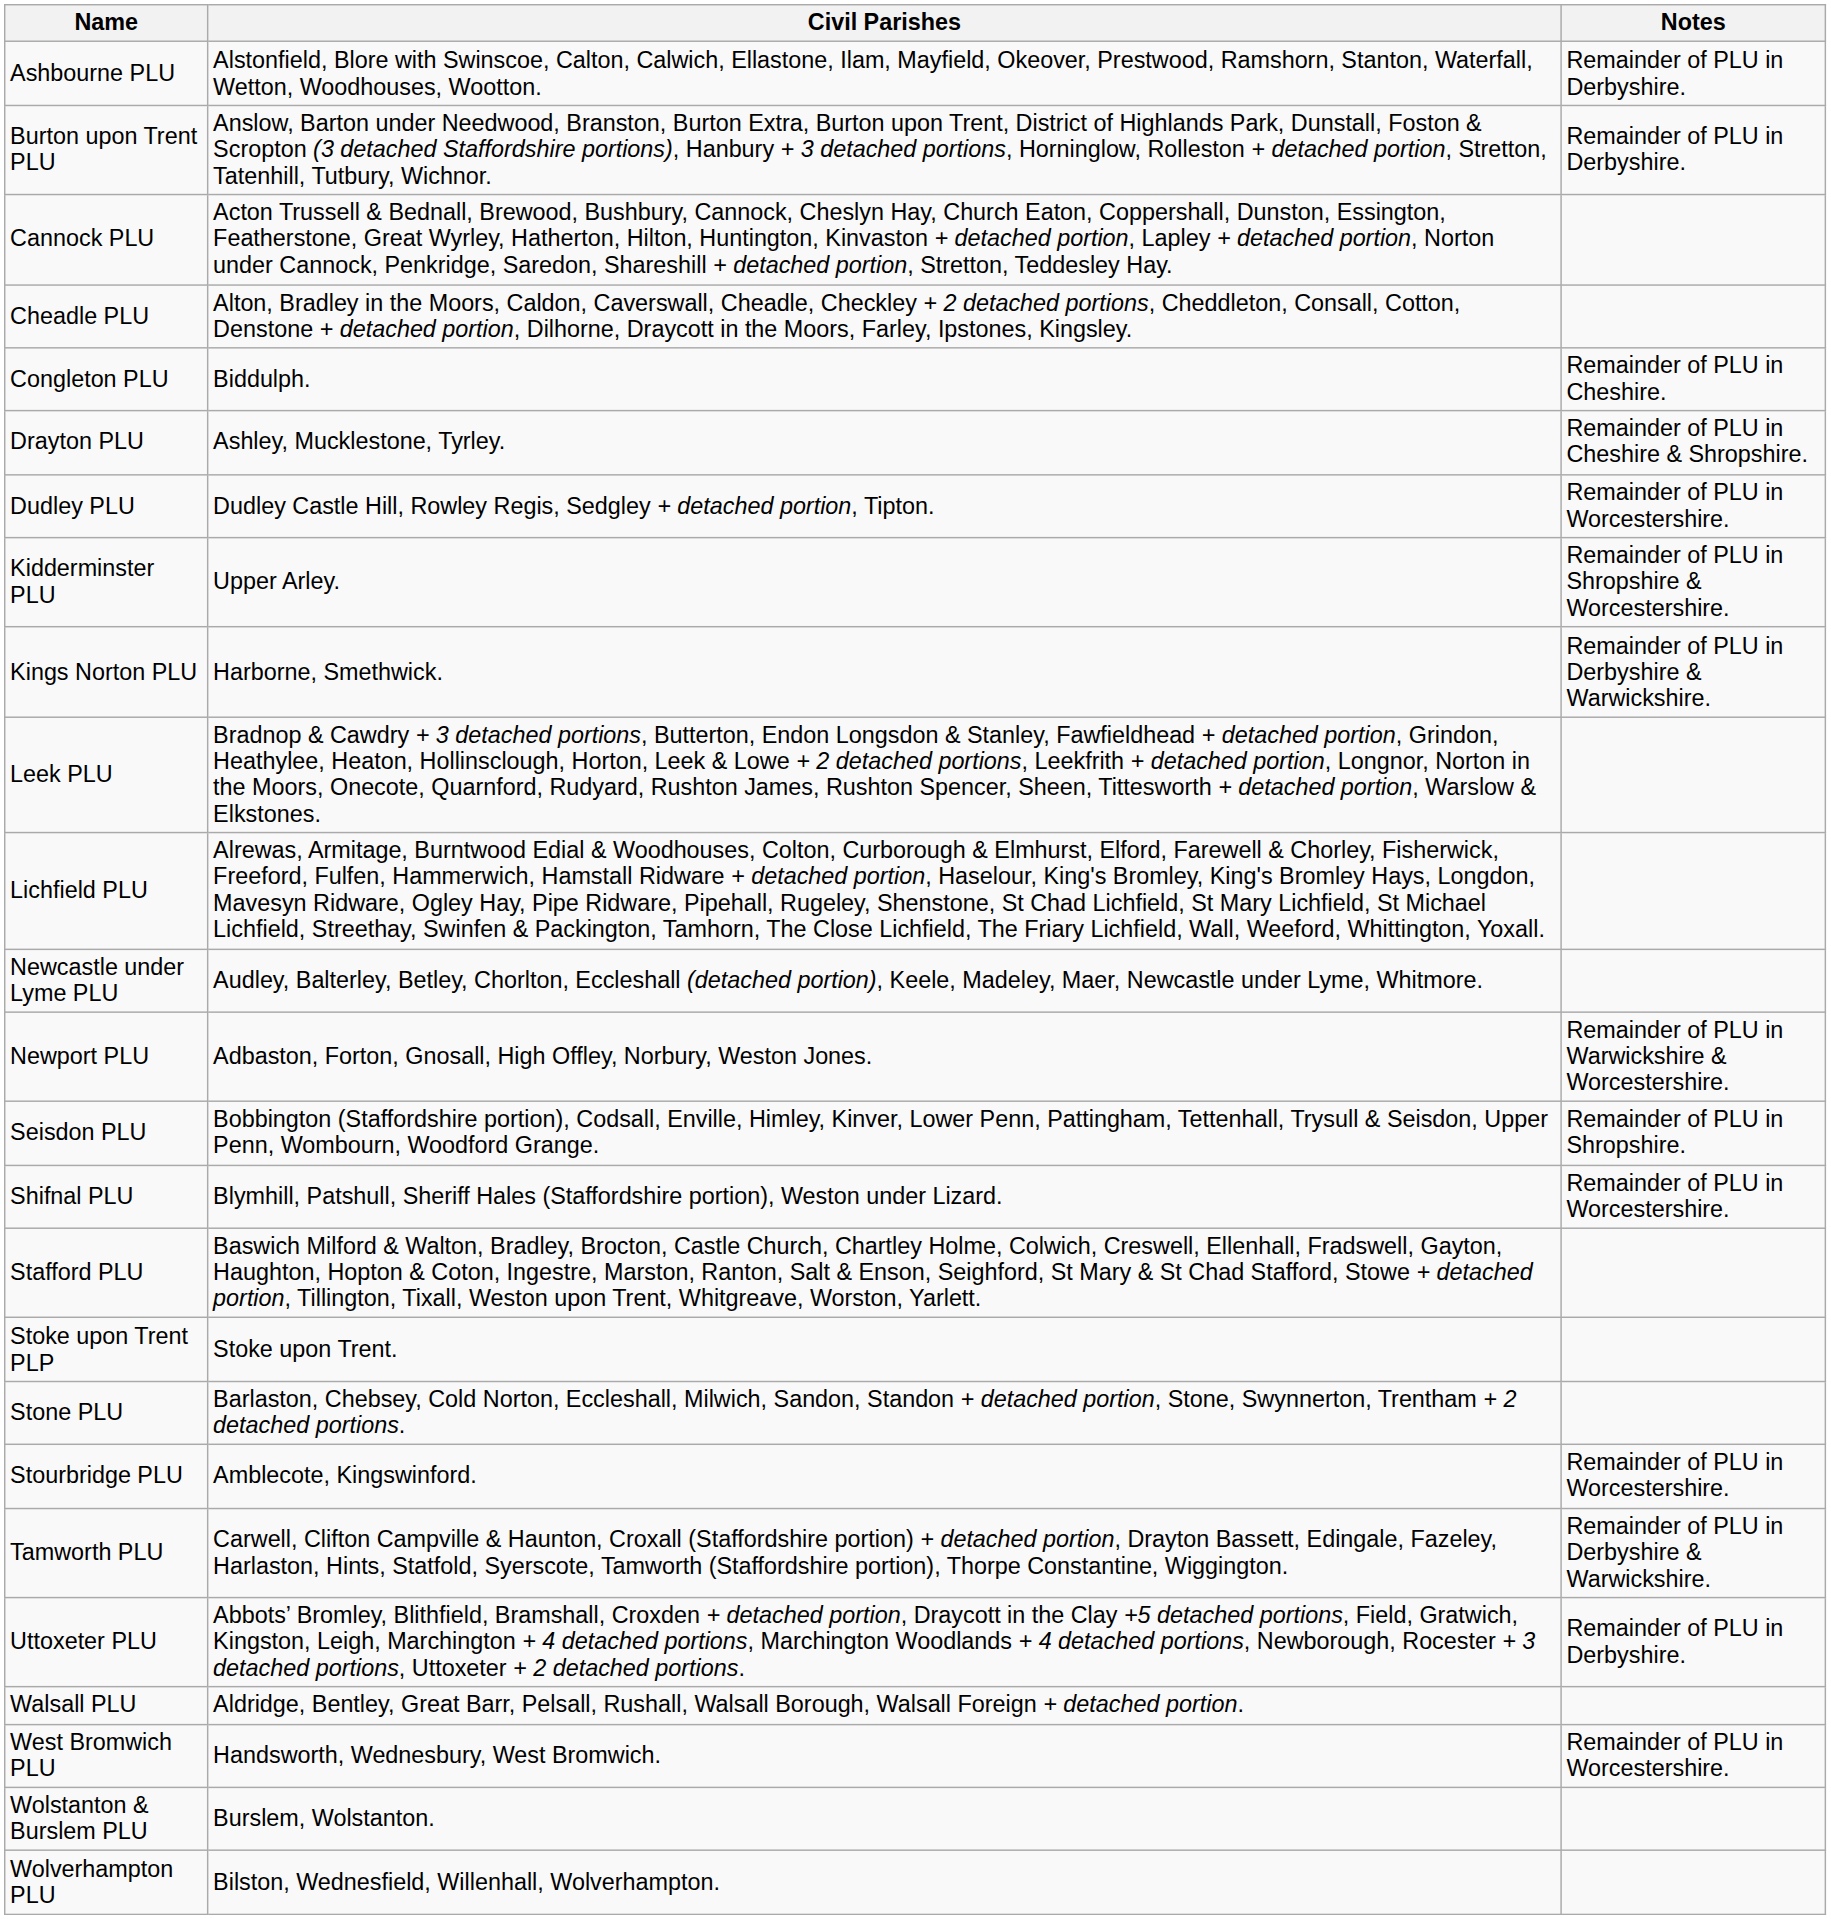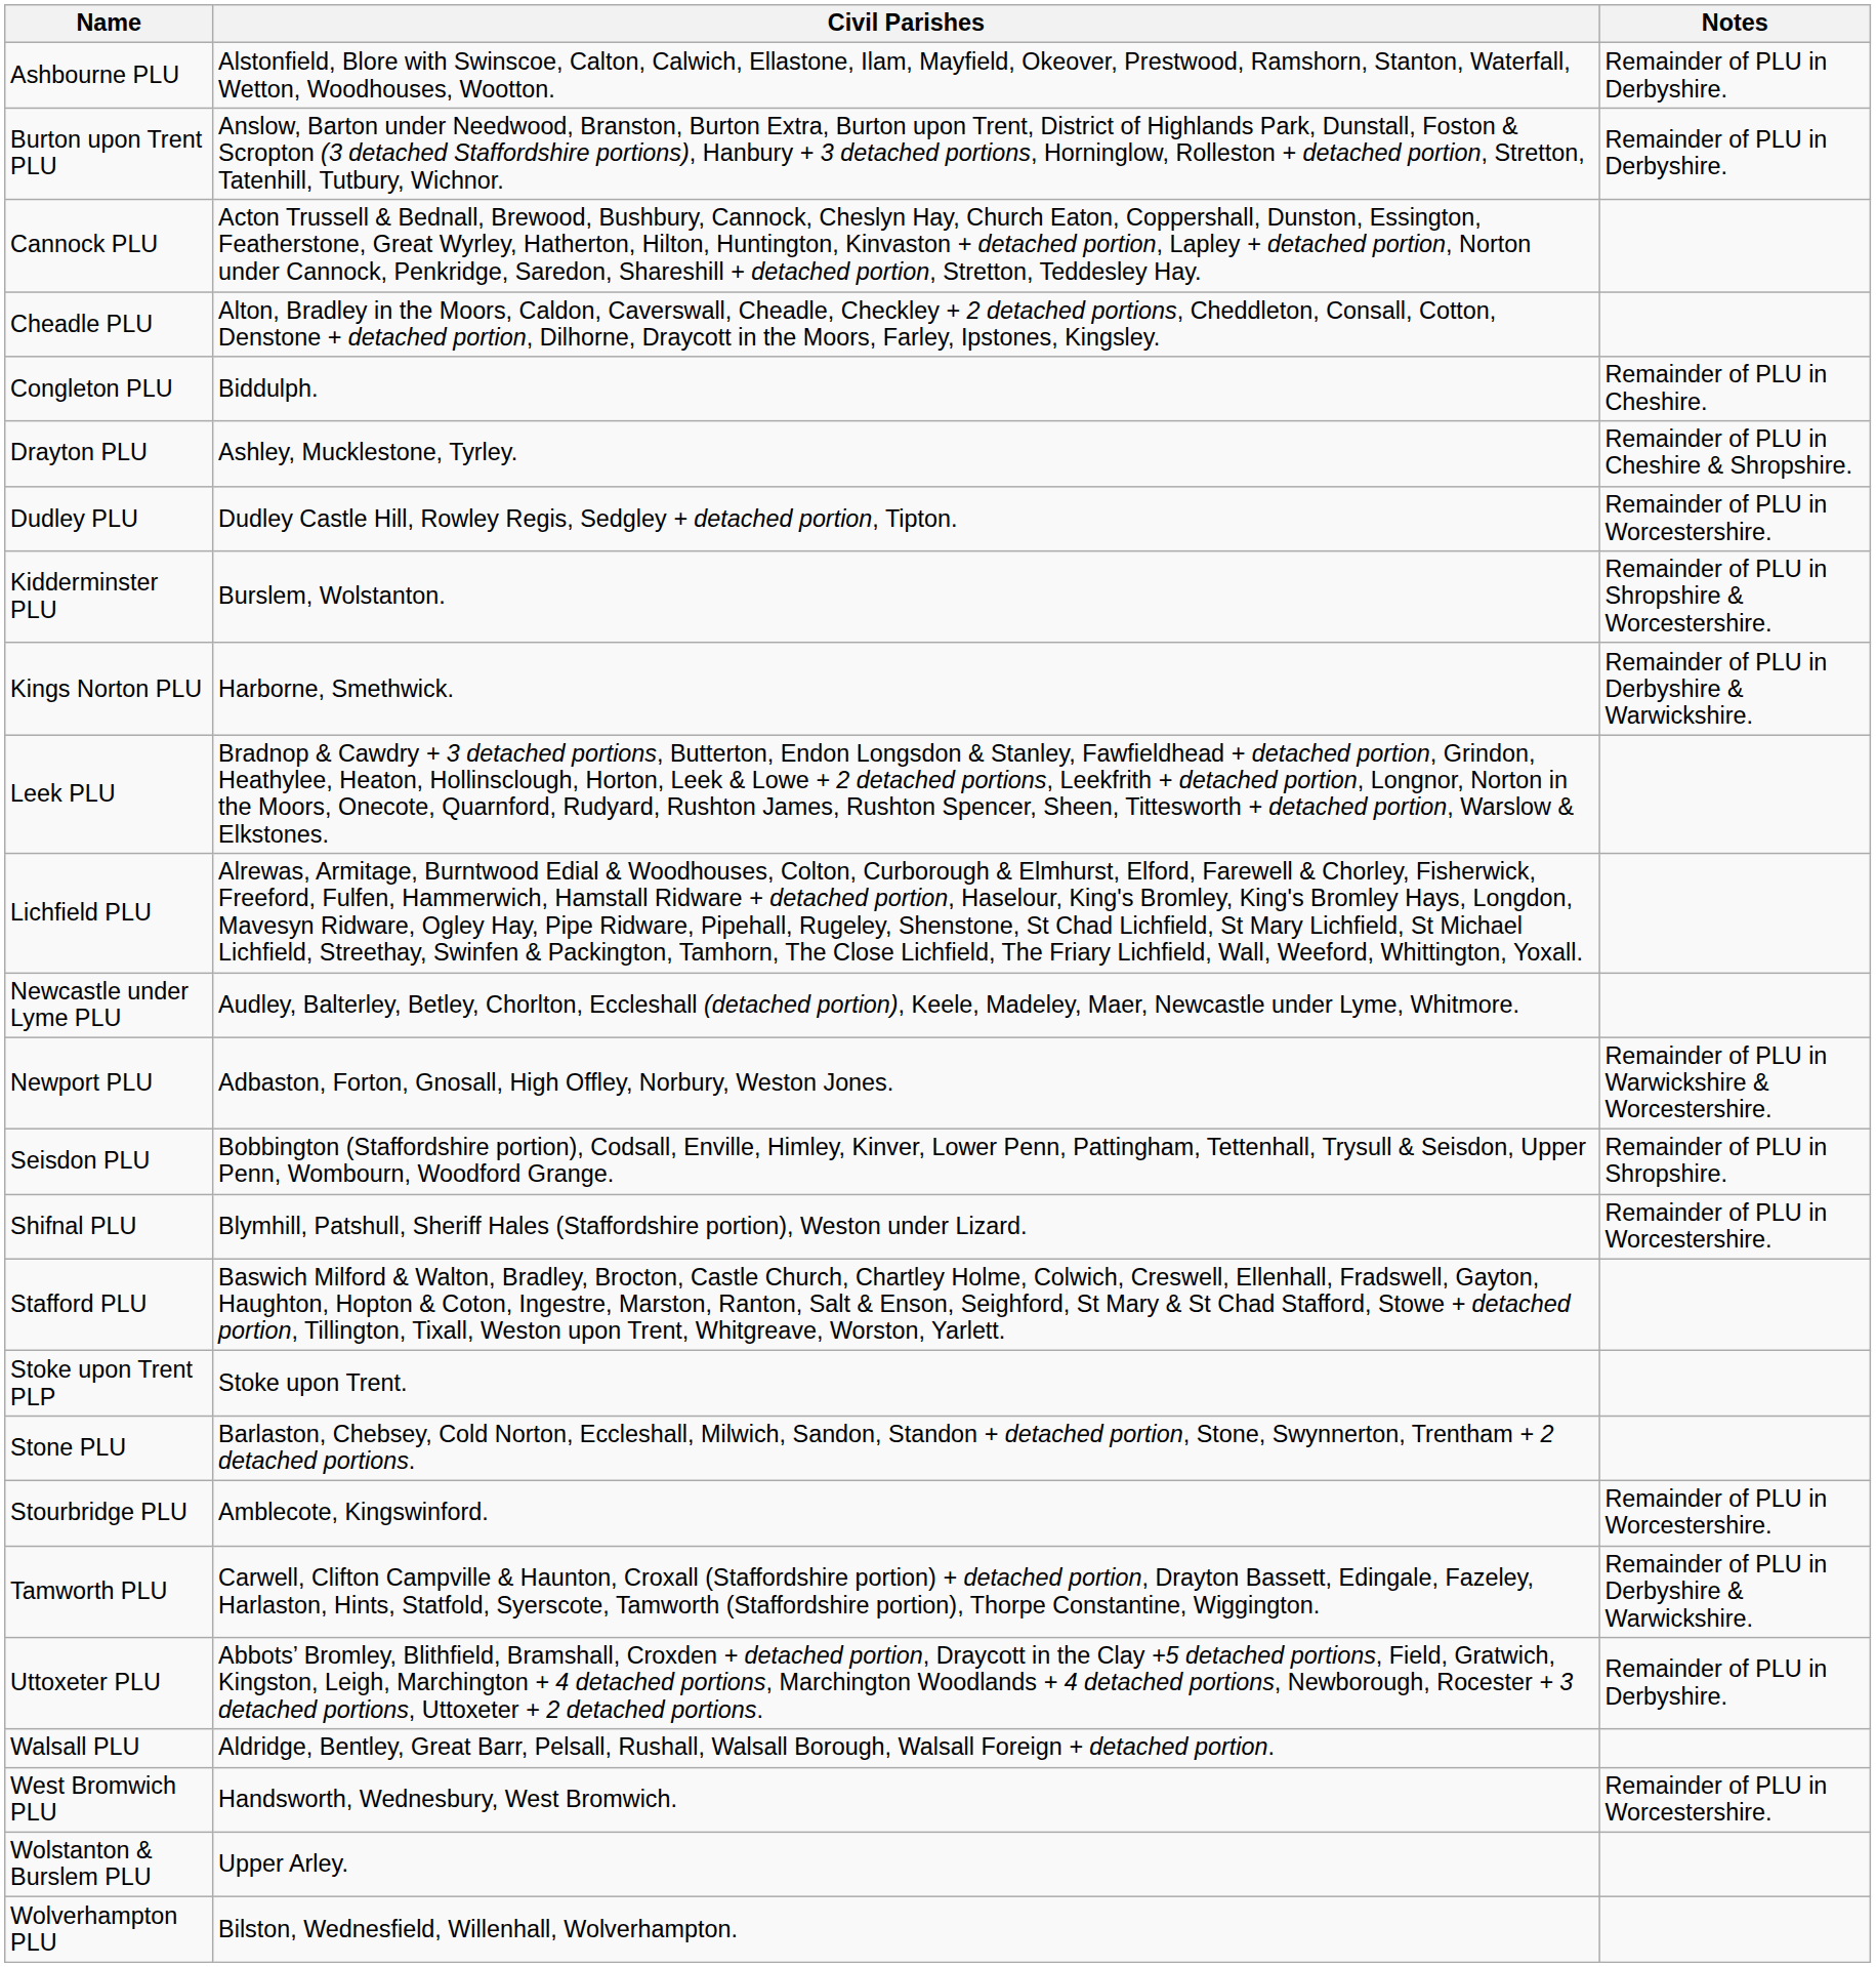Kidderminster PLU | Civil Parishes: Upper Arley. -> Burslem, Wolstanton.
Wolstanton & Burslem PLU | Civil Parishes: Burslem, Wolstanton. -> Upper Arley.
